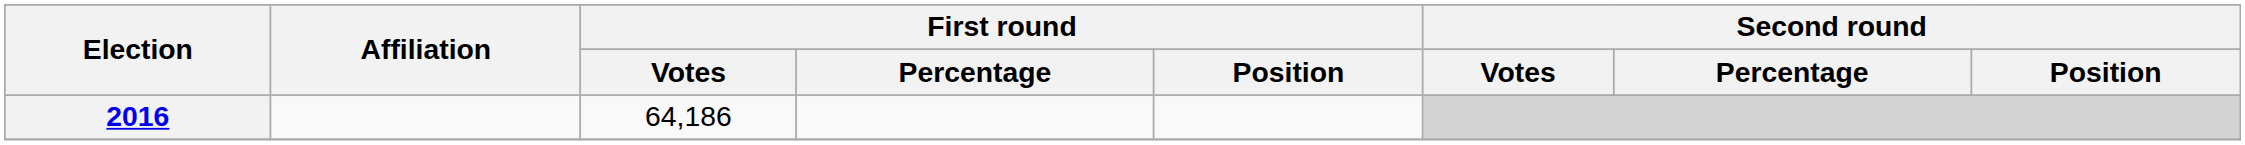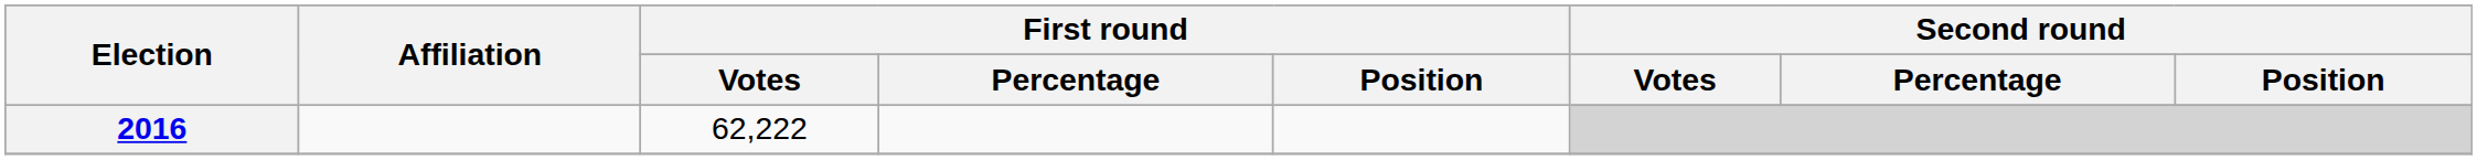2016 | First round / Votes: 64,186 -> 62,222
